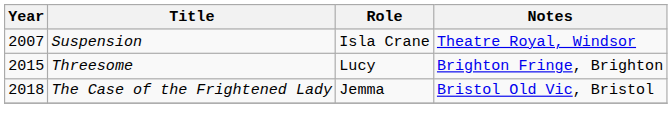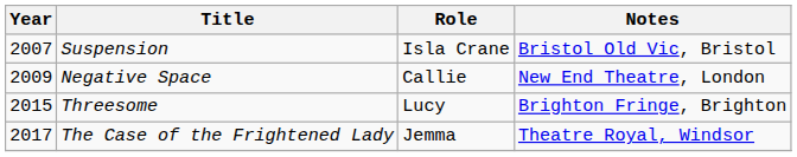Suspension | Notes: Theatre Royal, Windsor -> Bristol Old Vic, Bristol
+ row: 2009 | Negative Space | Callie | New End Theatre, London
The Case of the Frightened Lady | Year: 2018 -> 2017
The Case of the Frightened Lady | Notes: Bristol Old Vic, Bristol -> Theatre Royal, Windsor
